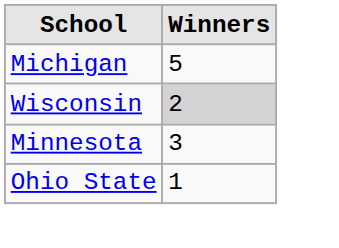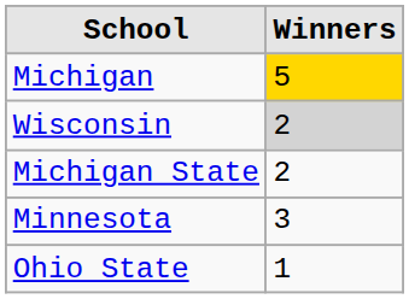Michigan | Winners: no background -> gold background
+ row: Michigan State | 2
